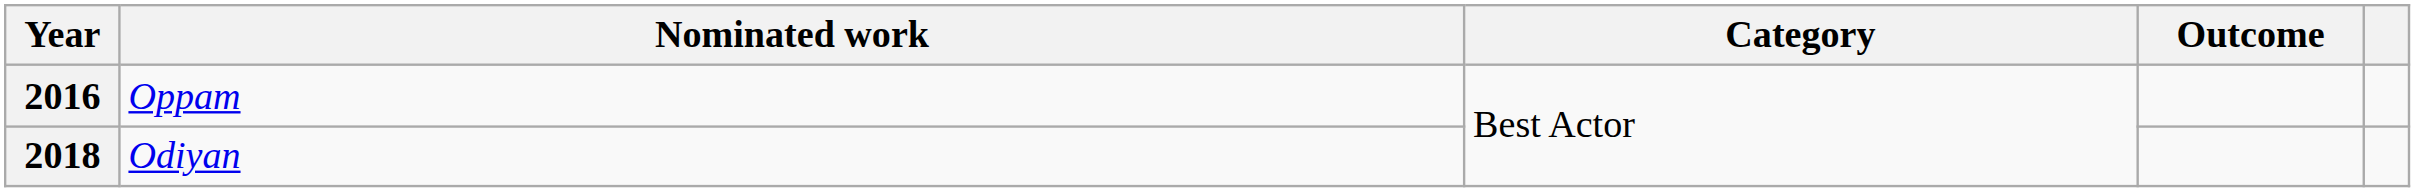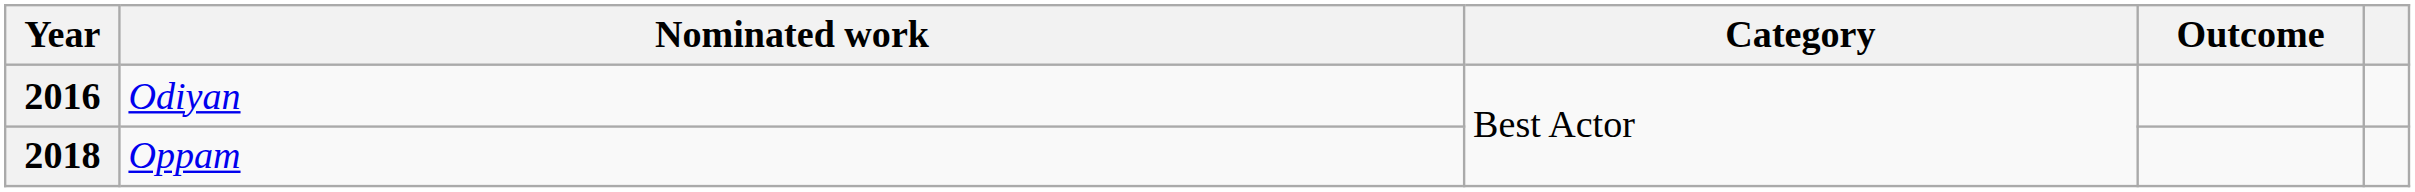2016 | Nominated work: Oppam -> Odiyan
2018 | Nominated work: Odiyan -> Oppam
